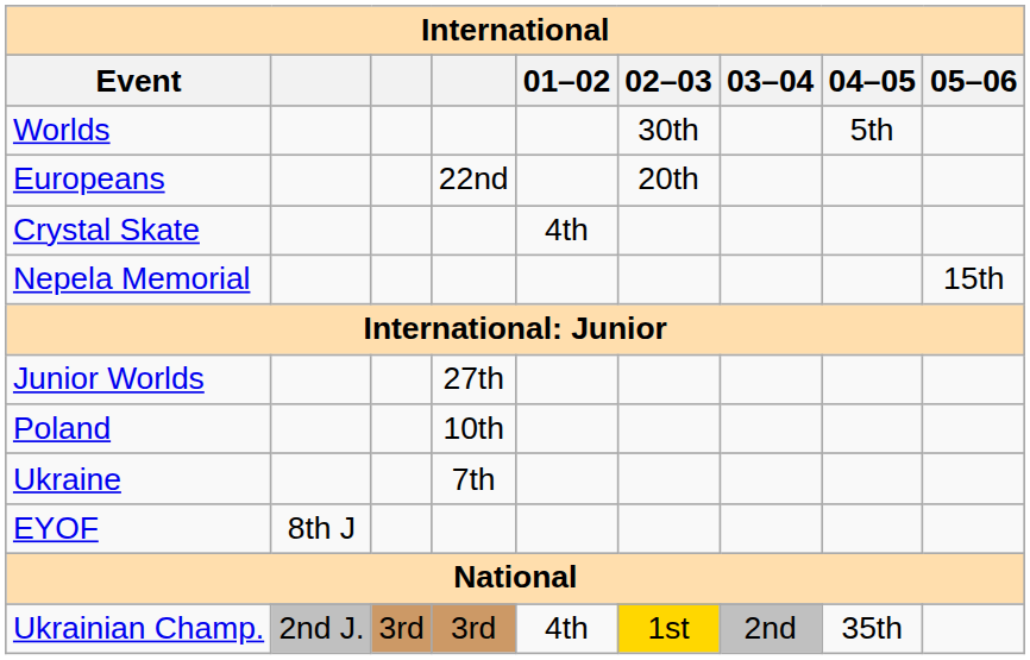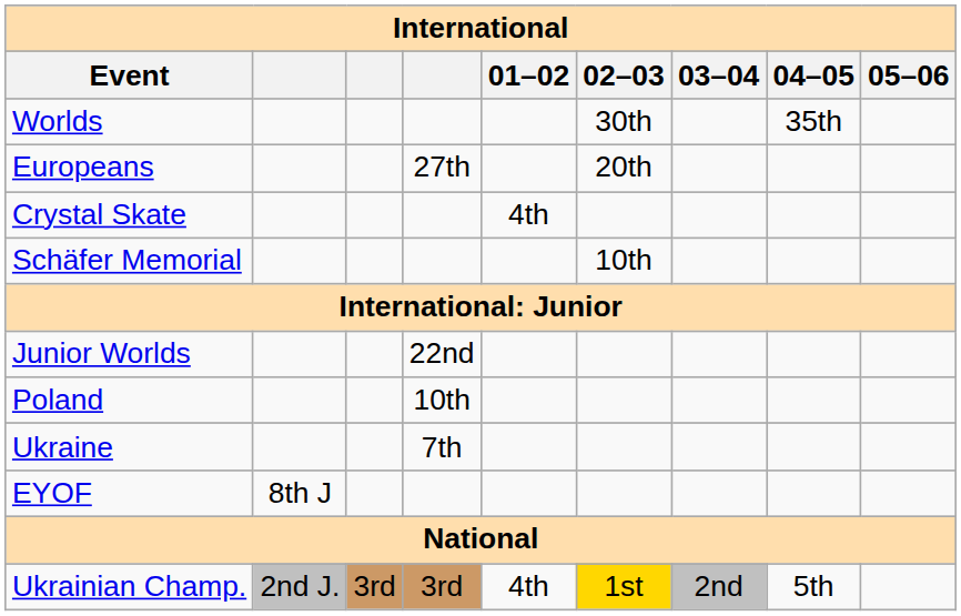Worlds | 04–05: 5th -> 35th
Europeans | column 4: 22nd -> 27th
+ row: Schäfer Memorial | 10th
- row: Nepela Memorial | 15th
Junior Worlds | column 4: 27th -> 22nd
Ukrainian Champ. | 04–05: 35th -> 5th
